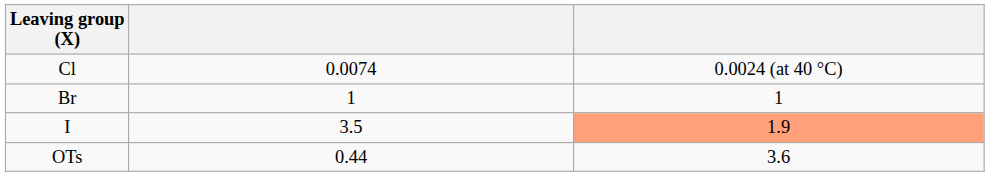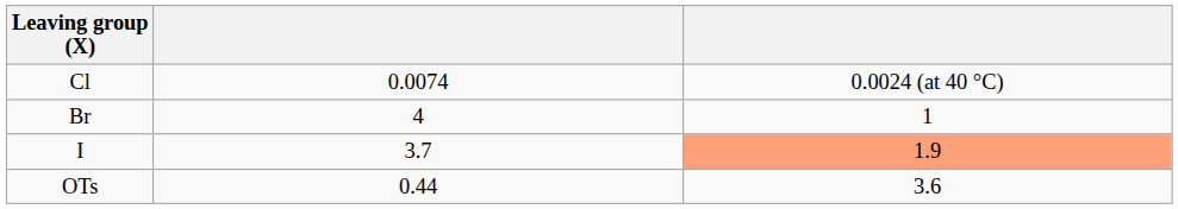Br | column 2: 1 -> 4
I | column 2: 3.5 -> 3.7
